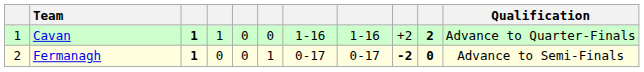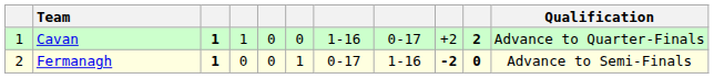Cavan | column 8: 1-16 -> 0-17
Fermanagh | column 8: 0-17 -> 1-16
